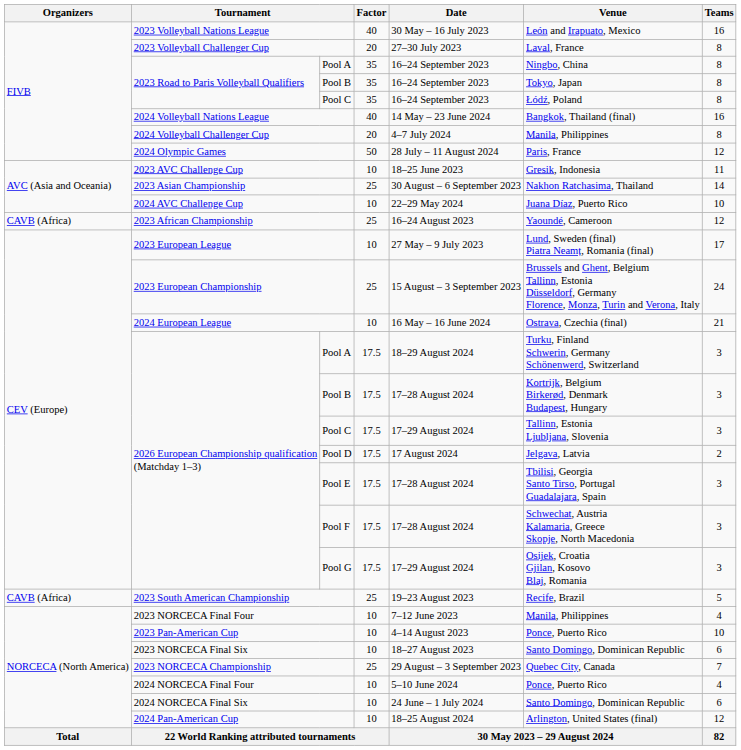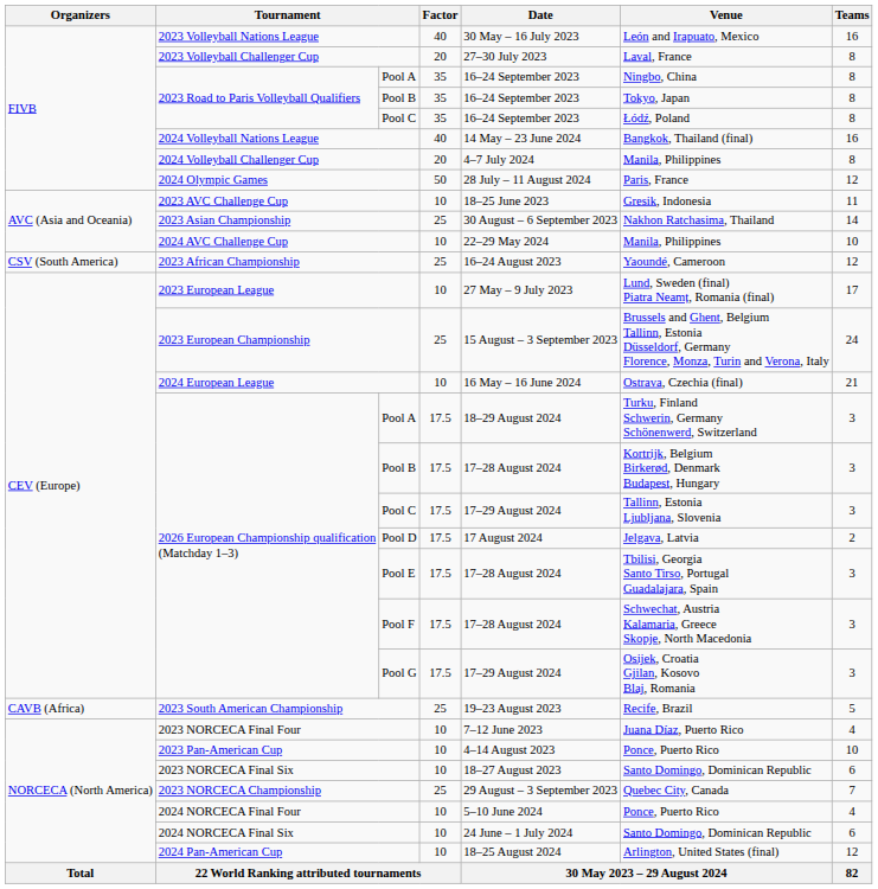2024 AVC Challenge Cup | Venue: Juana Díaz, Puerto Rico -> Manila, Philippines
2023 African Championship | Organizers: CAVB (Africa) -> CSV (South America)
2023 NORCECA Final Four | Venue: Manila, Philippines -> Juana Díaz, Puerto Rico
